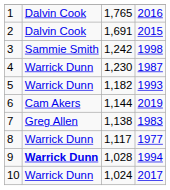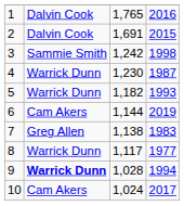10 | column 2: Warrick Dunn -> Cam Akers
